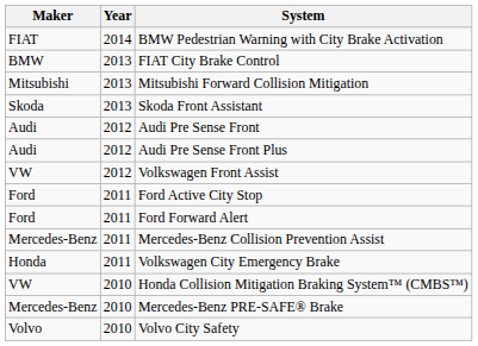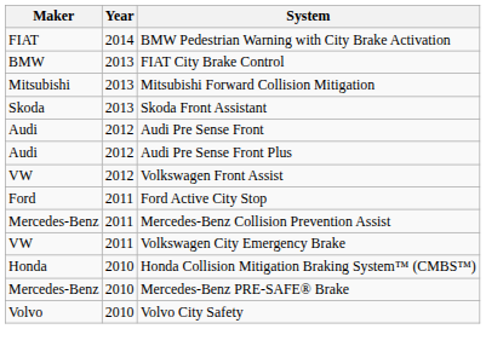- row: Ford | 2011 | Ford Forward Alert
Volkswagen City Emergency Brake | Maker: Honda -> VW
Honda Collision Mitigation Braking System™ (CMBS™) | Maker: VW -> Honda
